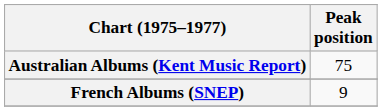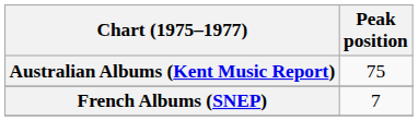French Albums (SNEP) | Peak position: 9 -> 7
